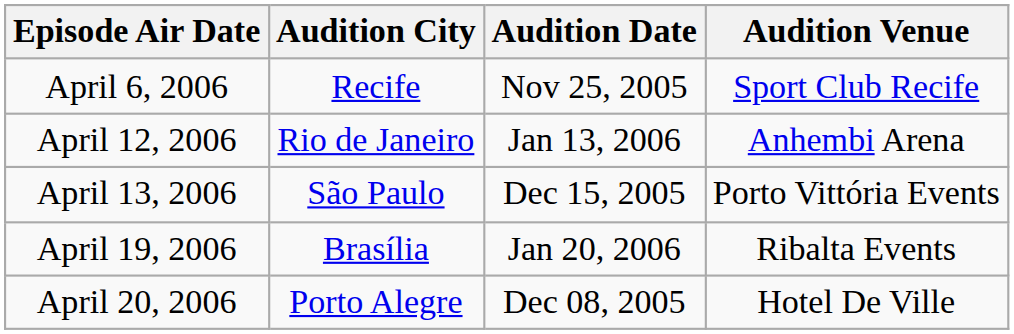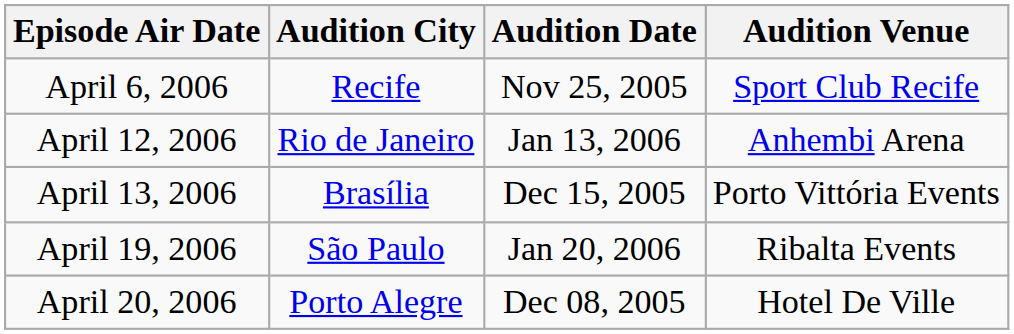April 13, 2006 | Audition City: São Paulo -> Brasília
April 19, 2006 | Audition City: Brasília -> São Paulo
